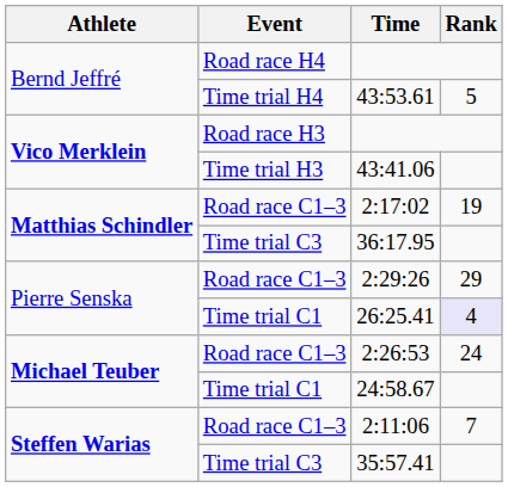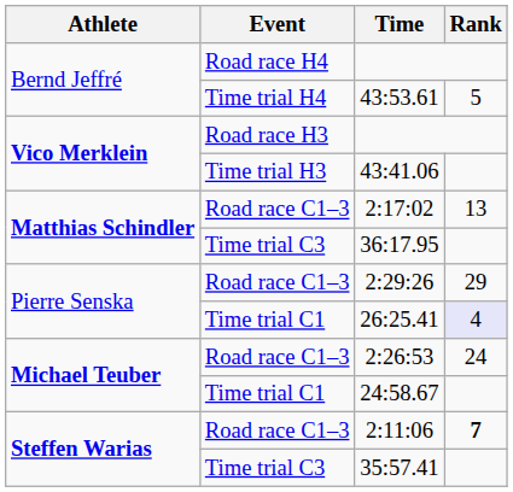2:17:02 | Rank: 19 -> 13
2:11:06 | Rank: normal -> bold
